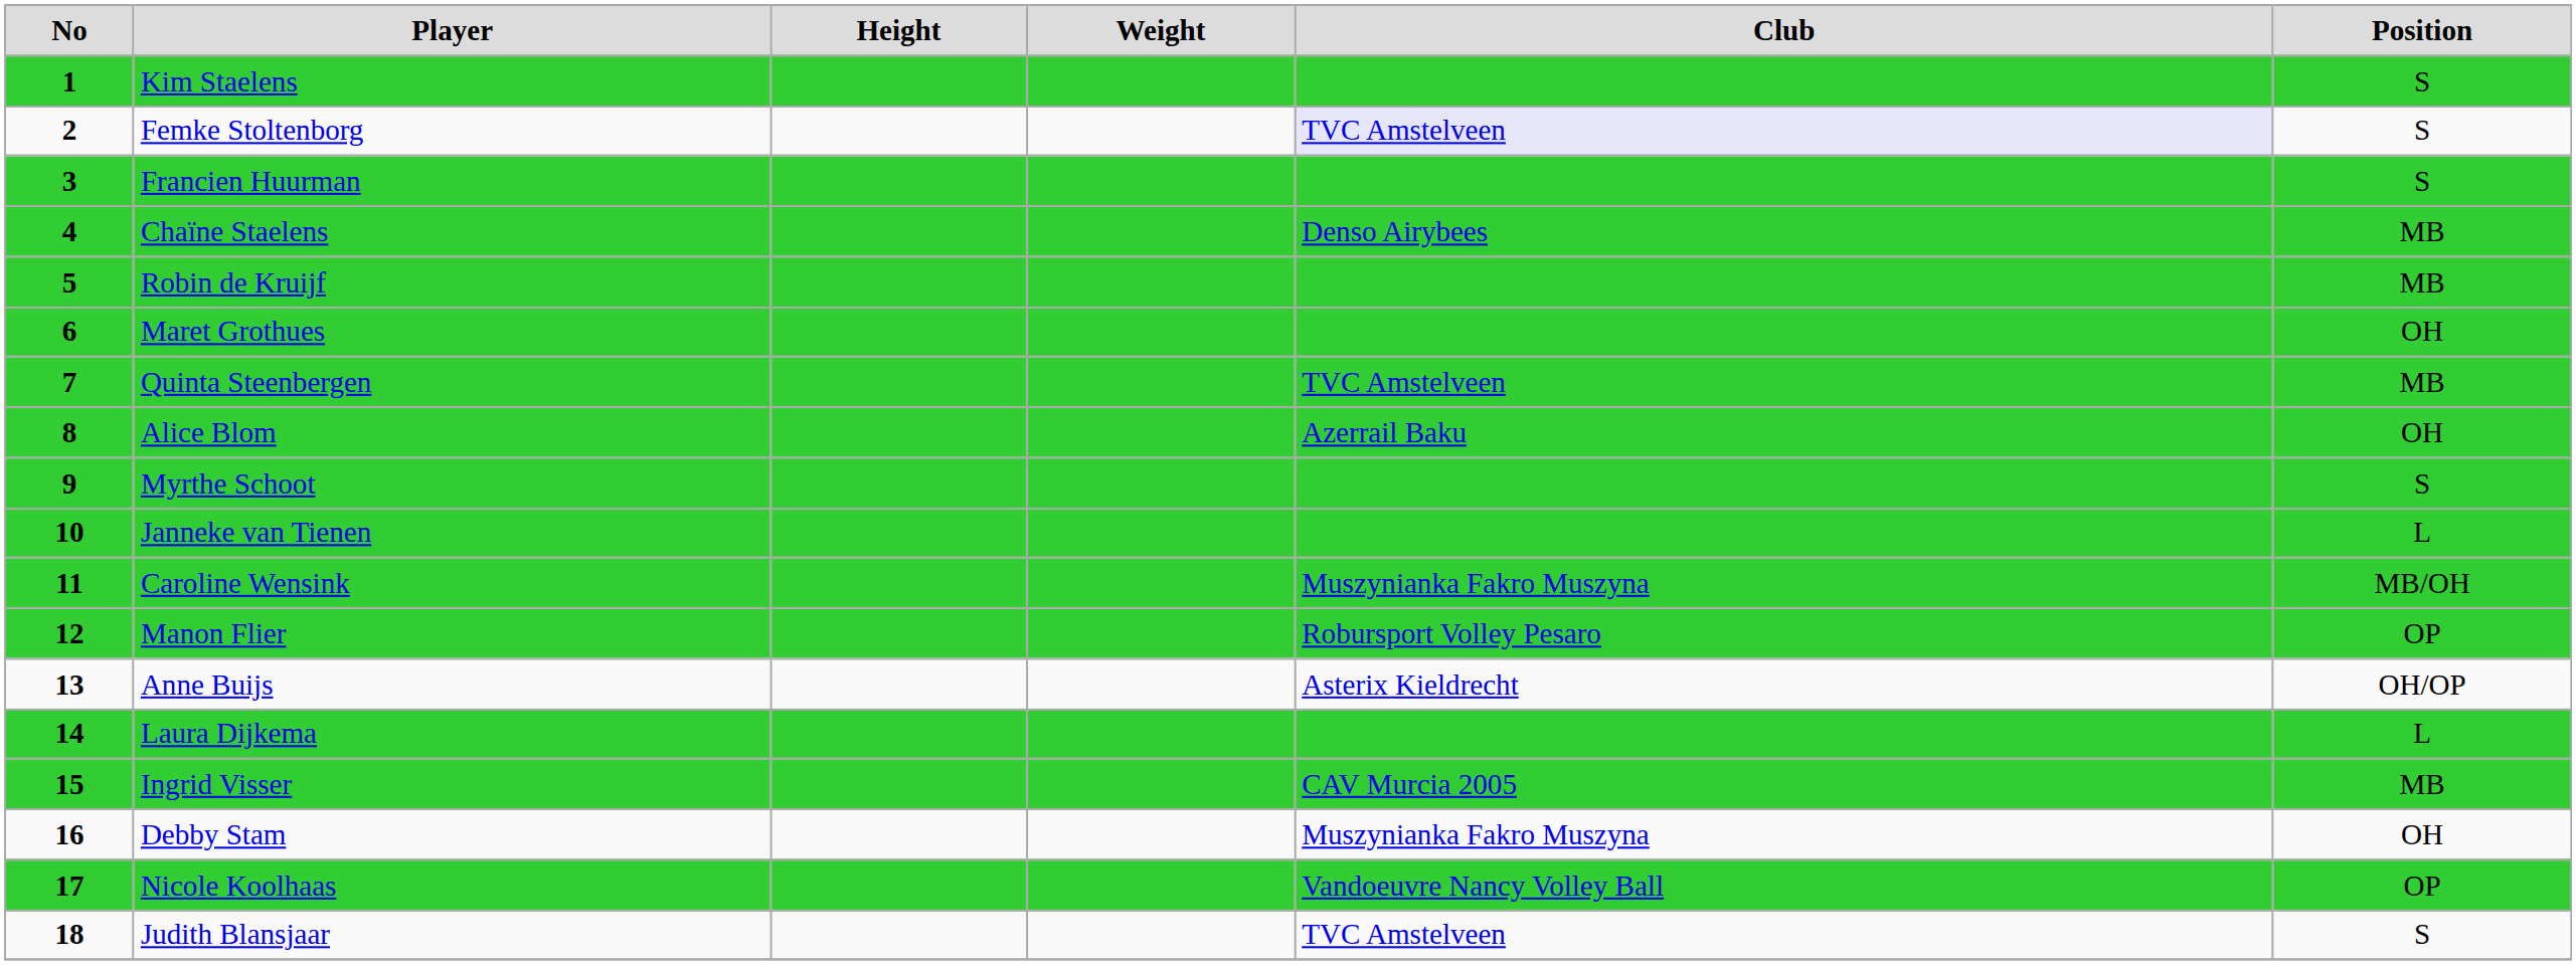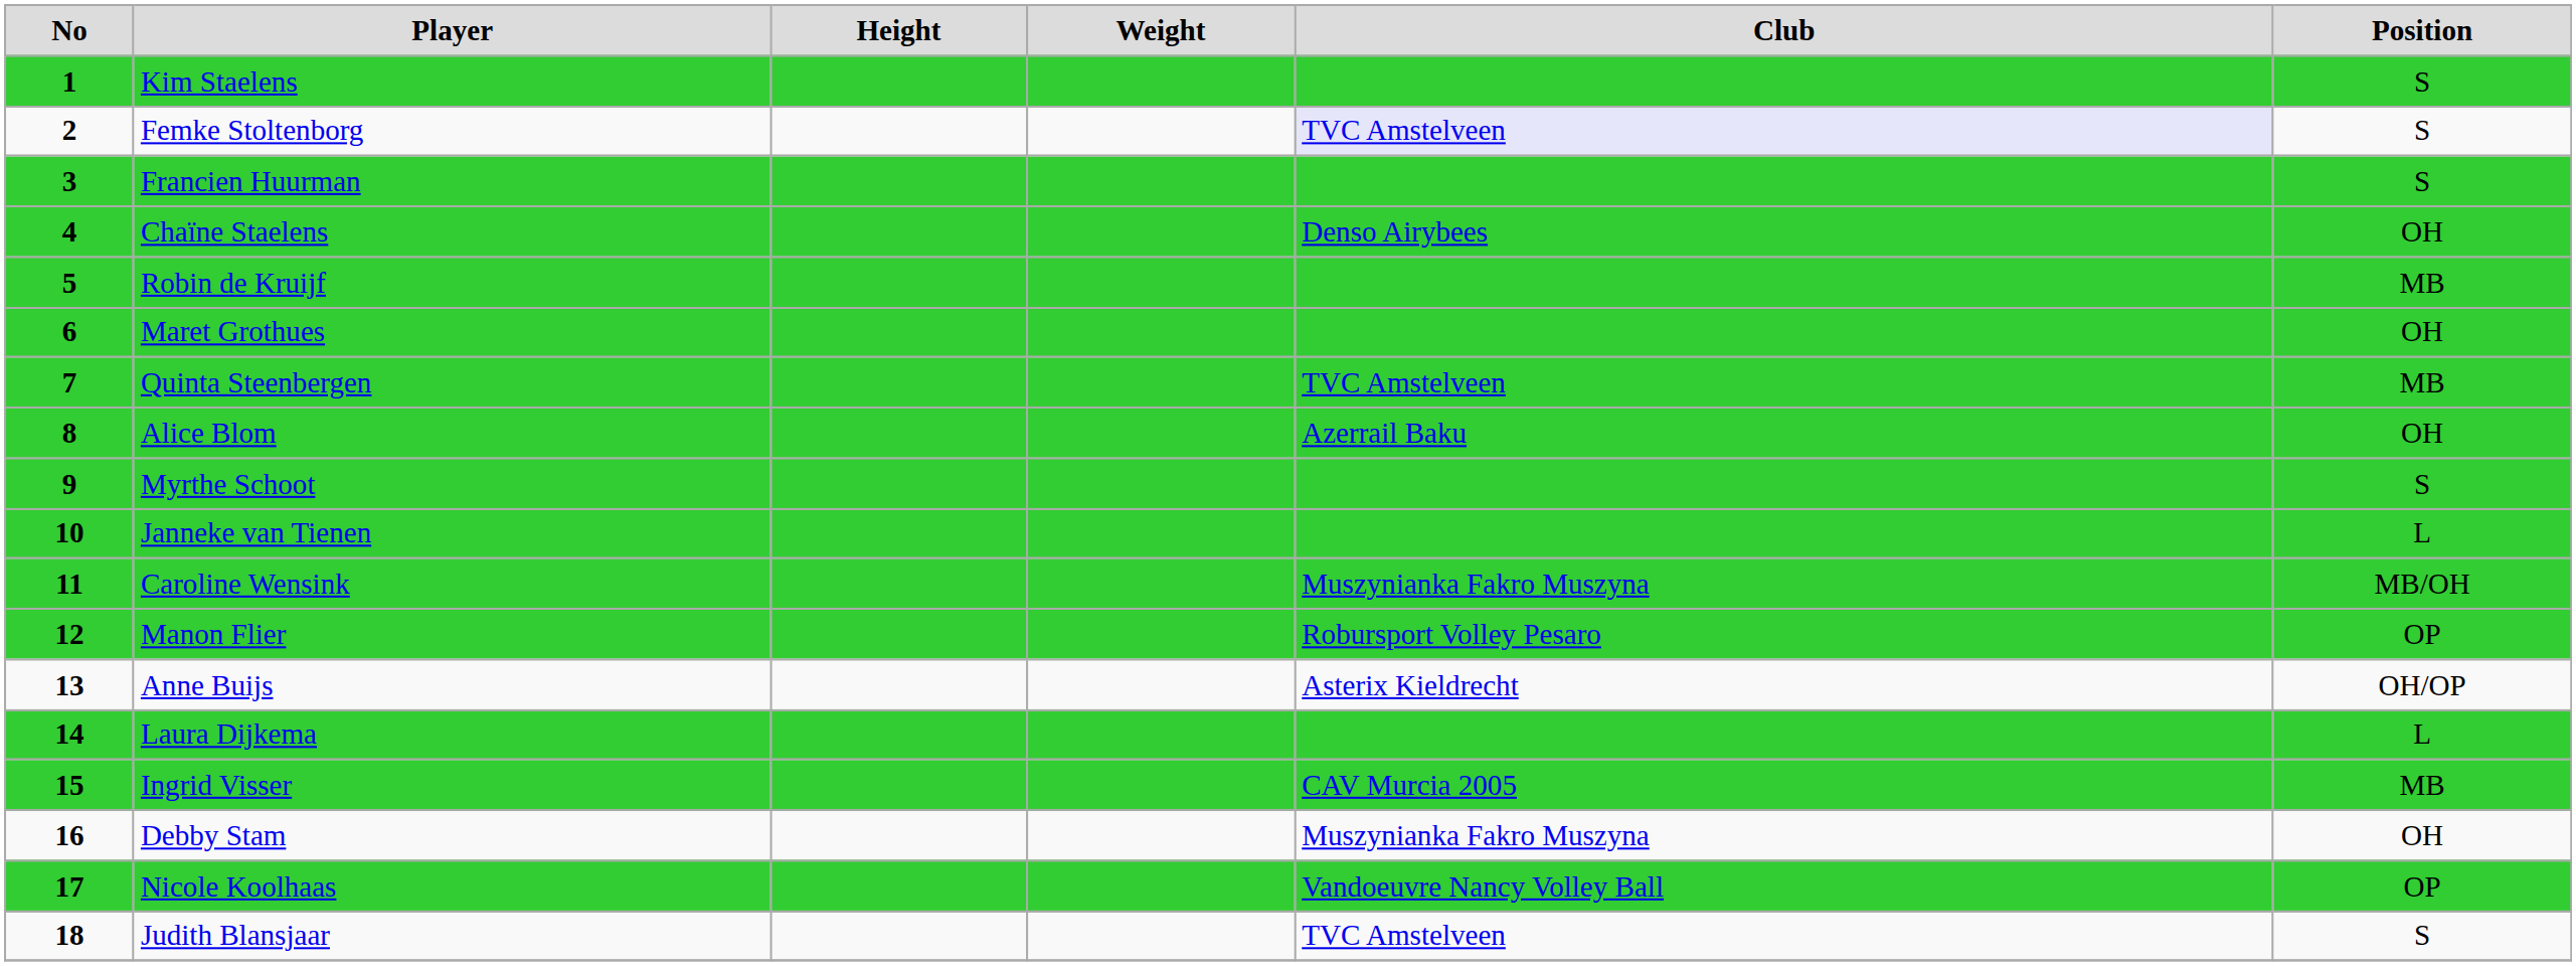Chaïne Staelens | Position: MB -> OH
